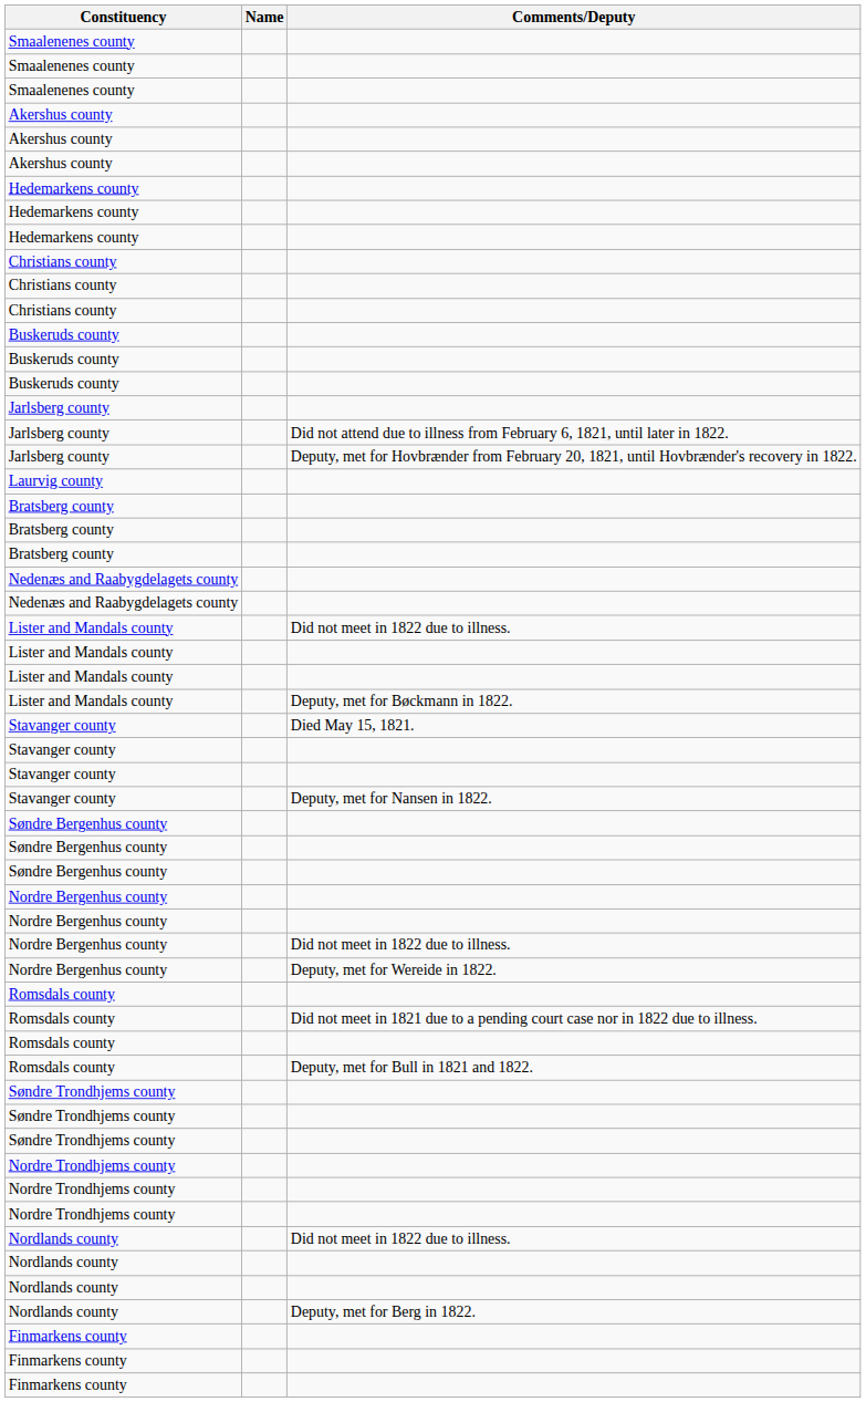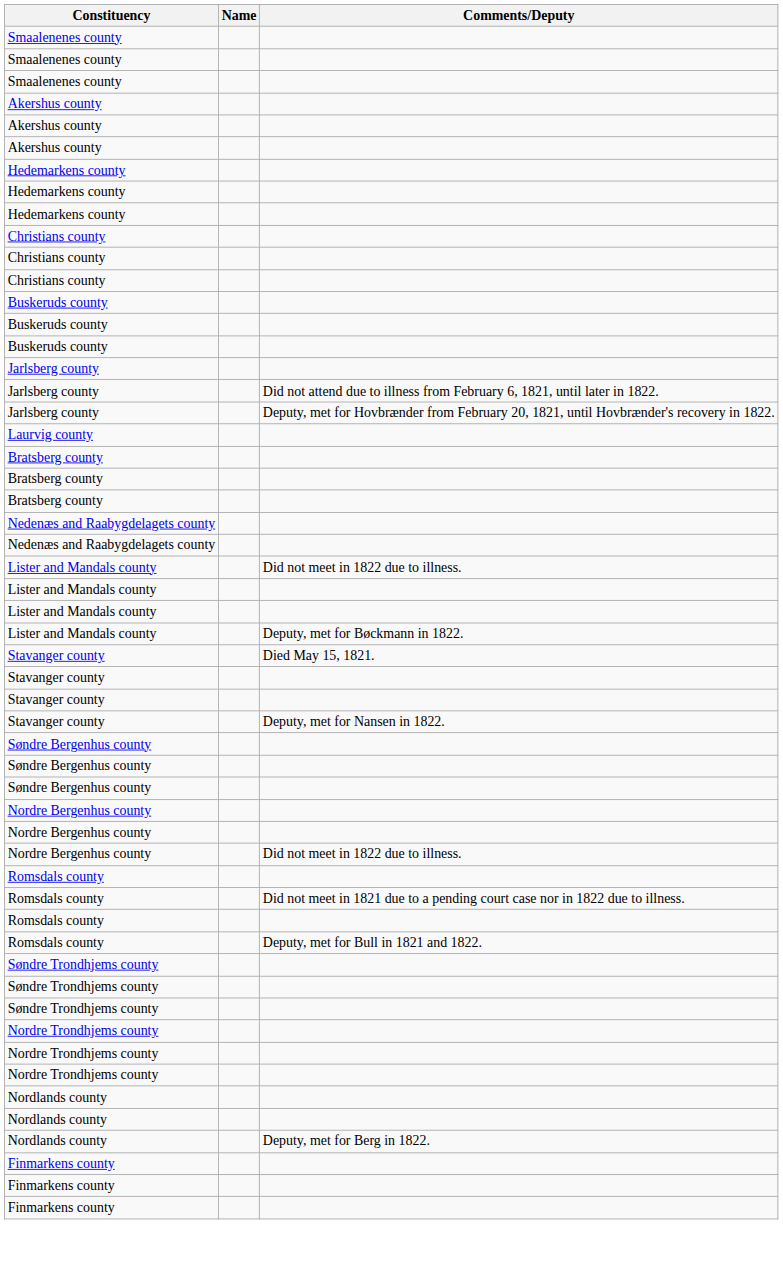- row: Nordre Bergenhus county | Deputy, met for Wereide in 1822.
- row: Nordlands county | Did not meet in 1822 due to illness.
